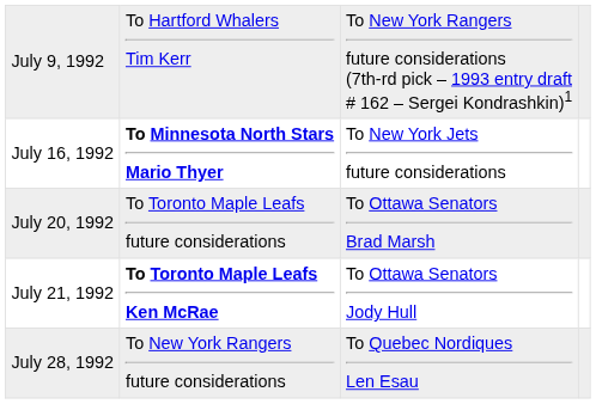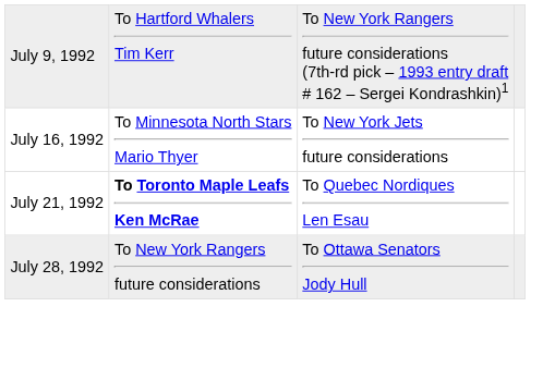July 16, 1992 | column 2: bold -> normal
- row: July 20, 1992 | To Toronto Maple Leafs future considerations | To Ottawa Senators Brad Marsh
July 21, 1992 | column 3: To Ottawa Senators Jody Hull -> To Quebec Nordiques Len Esau
July 28, 1992 | column 3: To Quebec Nordiques Len Esau -> To Ottawa Senators Jody Hull
